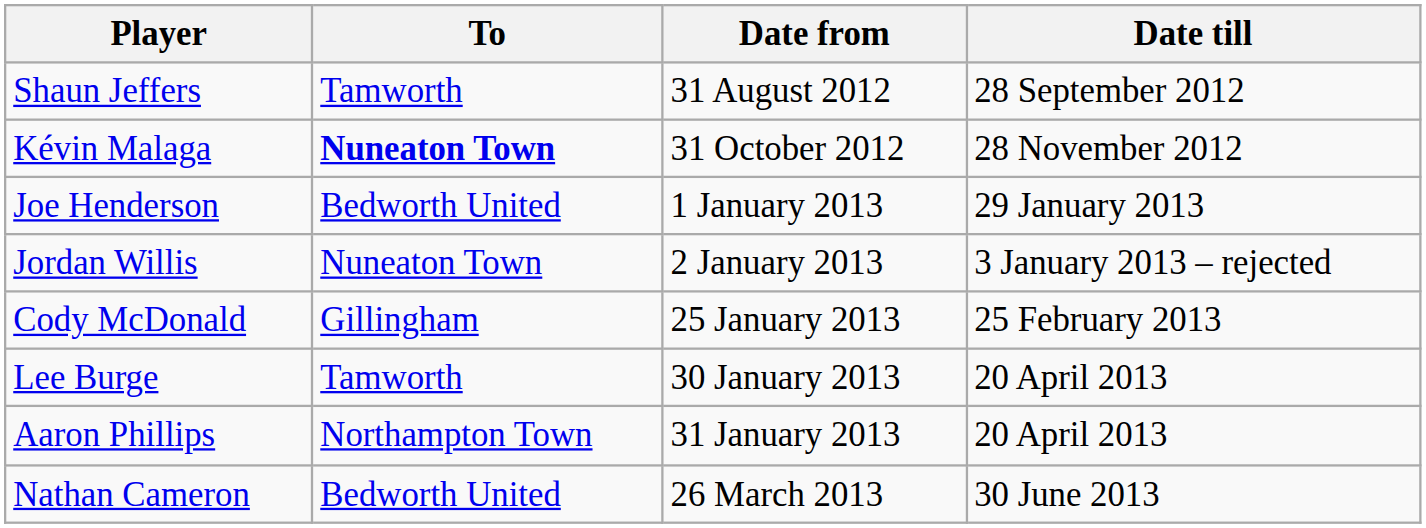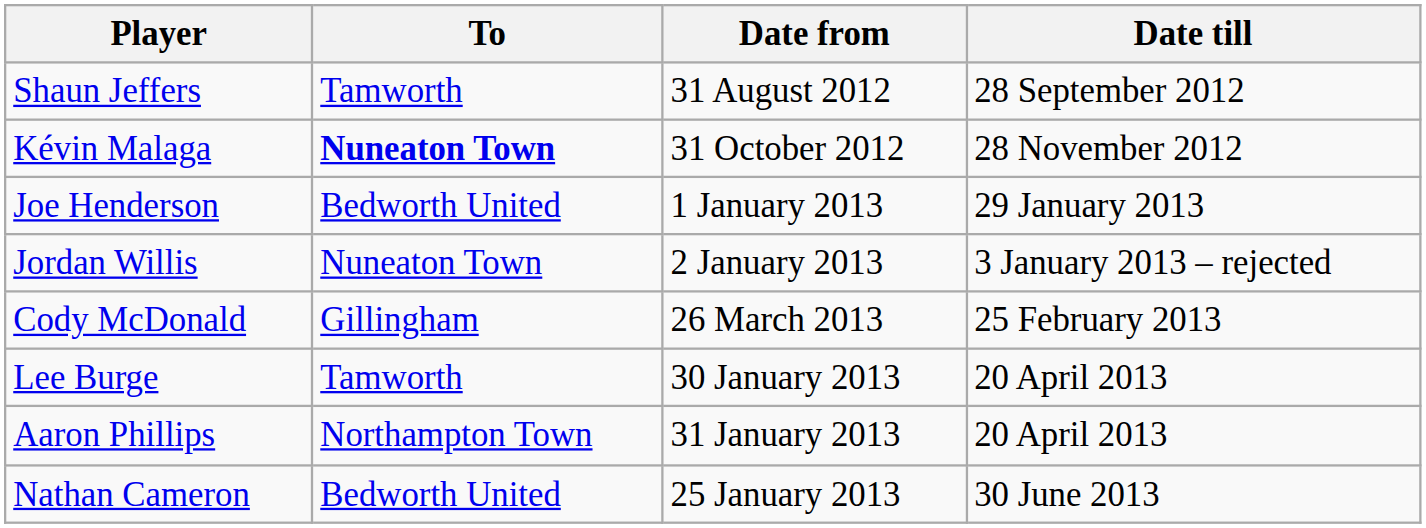Cody McDonald | Date from: 25 January 2013 -> 26 March 2013
Nathan Cameron | Date from: 26 March 2013 -> 25 January 2013
